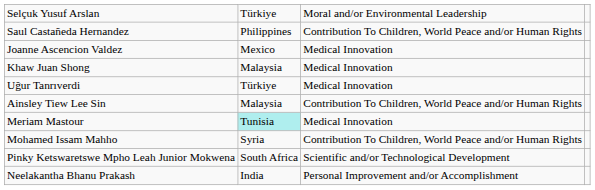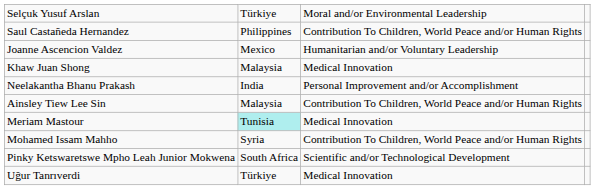Joanne Ascencion Valdez | column 3: Medical Innovation -> Humanitarian and/or Voluntary Leadership
rows swapped: Uğur Tanrıverdi <-> Neelakantha Bhanu Prakash
